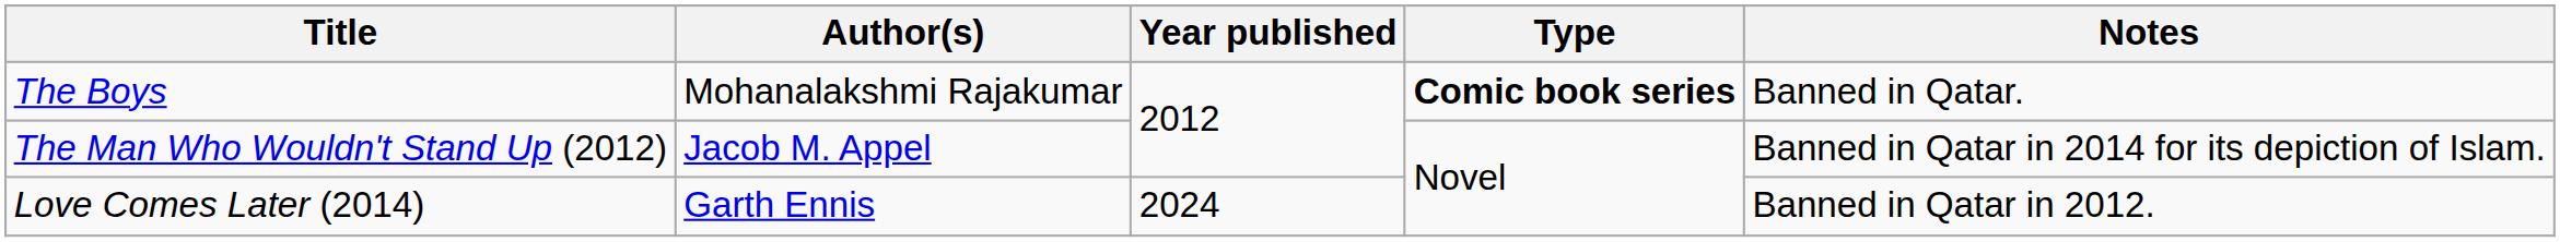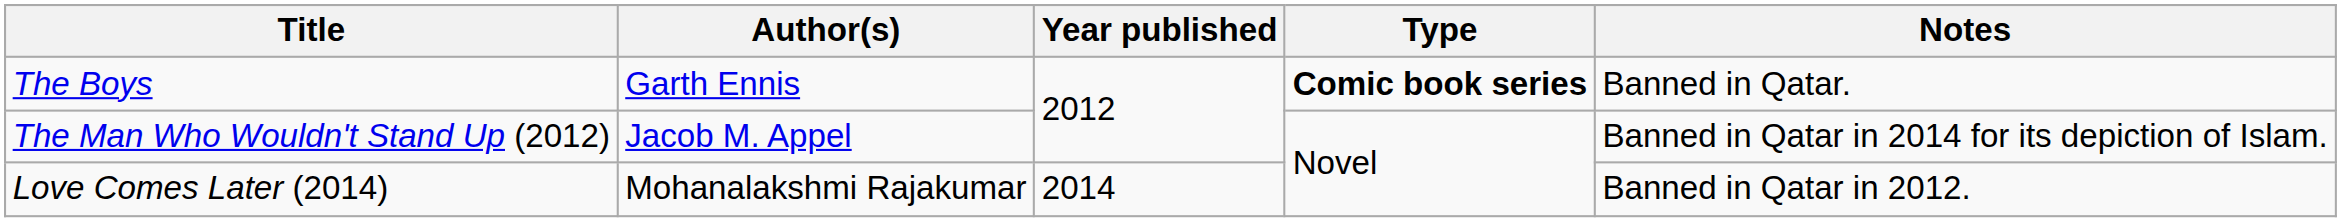The Boys | Author(s): Mohanalakshmi Rajakumar -> Garth Ennis
Love Comes Later (2014) | Author(s): Garth Ennis -> Mohanalakshmi Rajakumar
Love Comes Later (2014) | Year published: 2024 -> 2014
